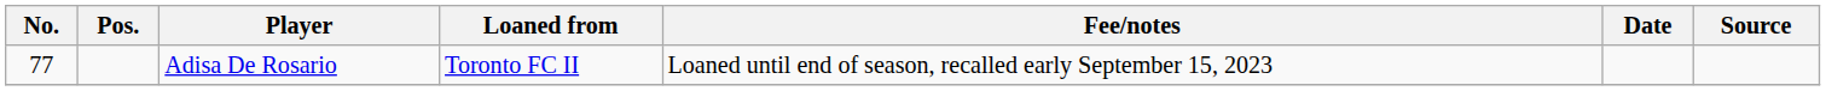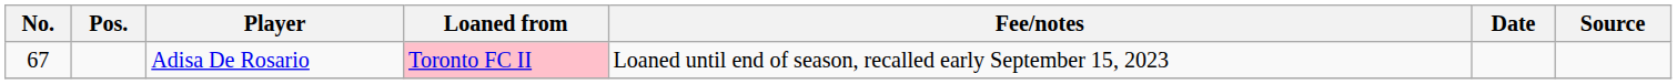Adisa De Rosario | No.: 77 -> 67
Adisa De Rosario | Loaned from: no background -> pink background
